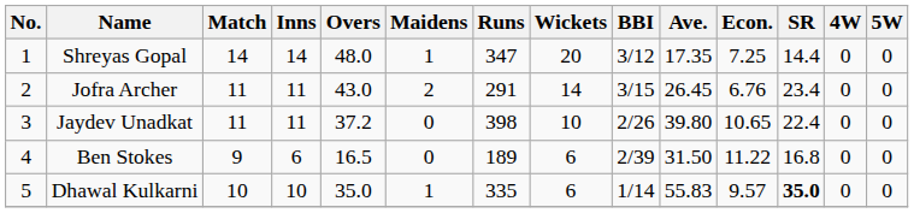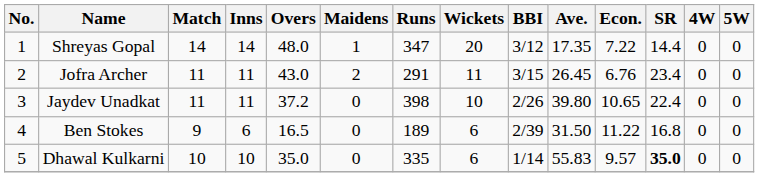Shreyas Gopal | Econ.: 7.25 -> 7.22
Jofra Archer | Wickets: 14 -> 11
Dhawal Kulkarni | Maidens: 1 -> 0
